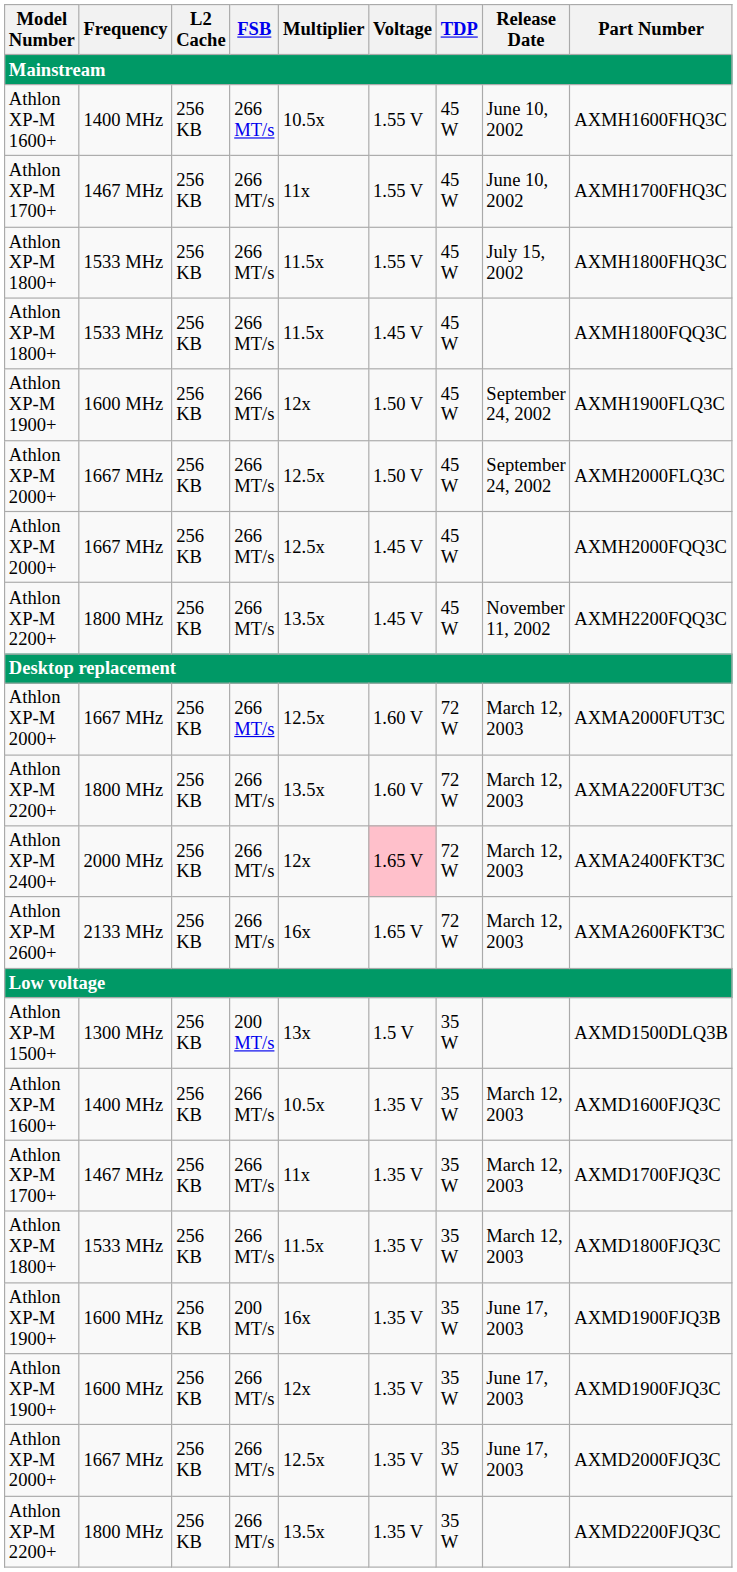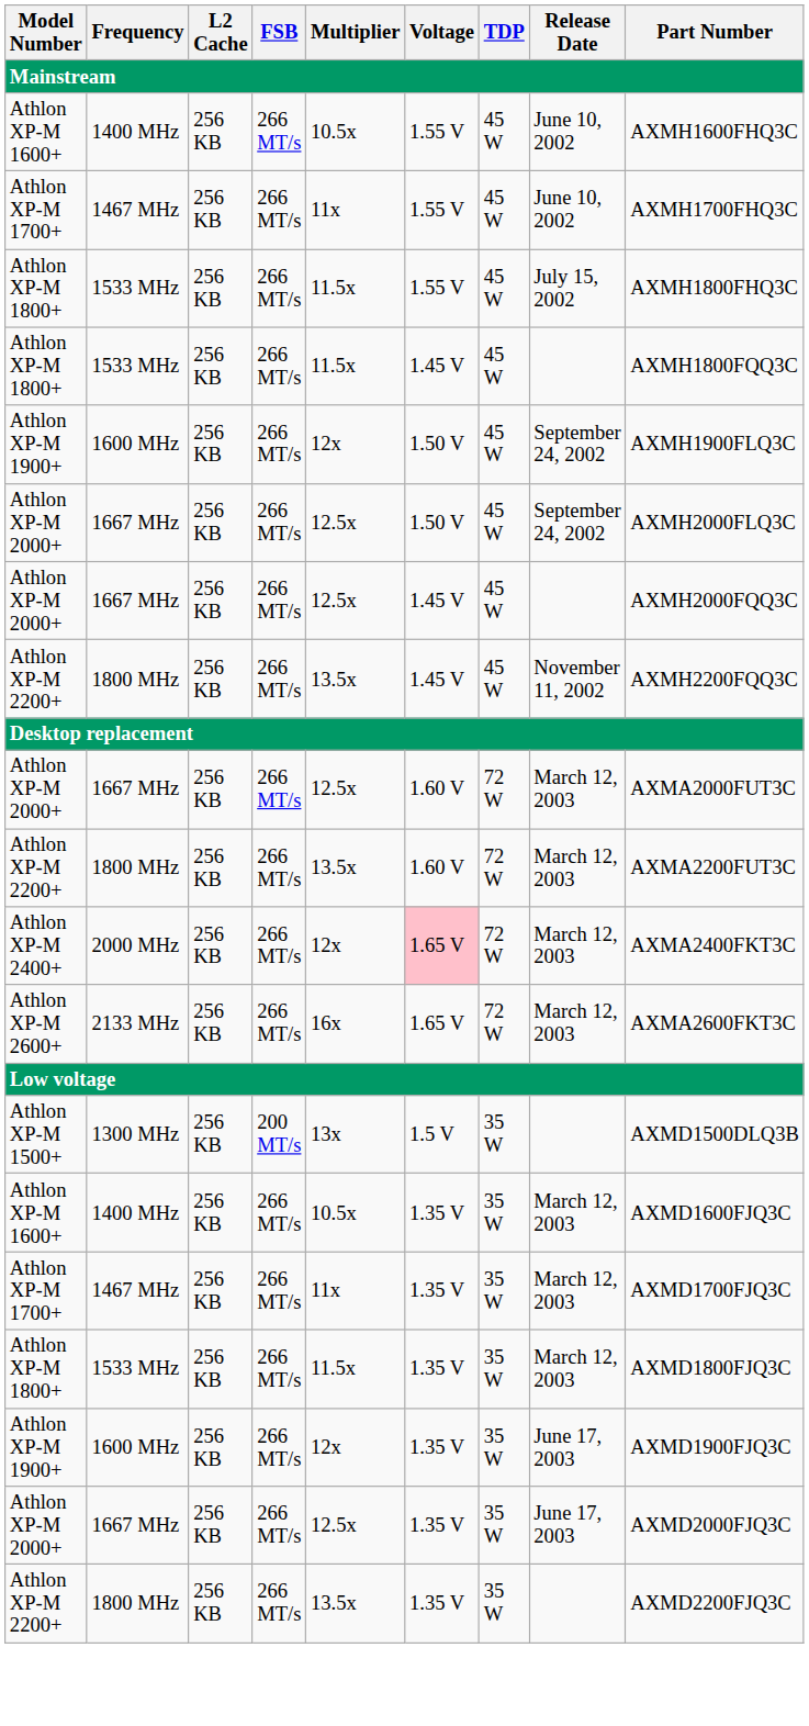- row: Athlon XP-M 1900+ | 1600 MHz | 256 KB | 200 MT/s | 16x | 1.35 V | 35 W | June 17, 2003 | AXMD1900FJQ3B
